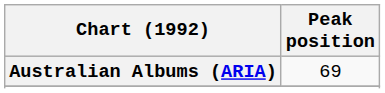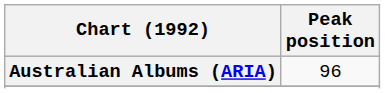Australian Albums (ARIA) | Peak position: 69 -> 96
